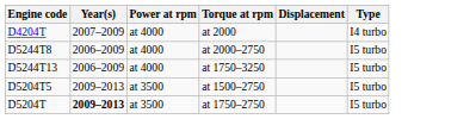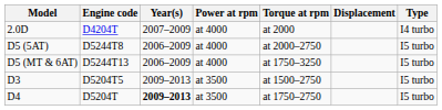+ column: Model | 2.0D | D5 (5AT) | D5 (MT & 6AT) | D3 | D4
